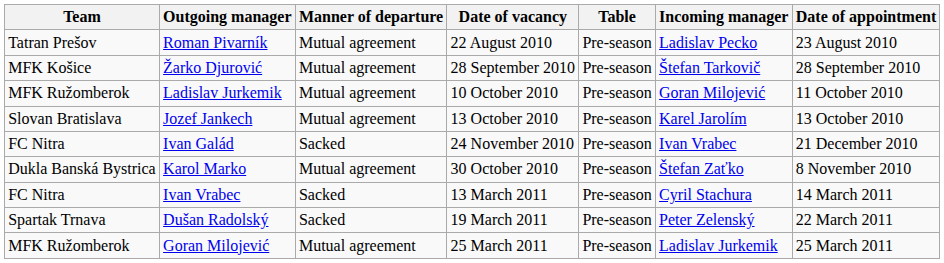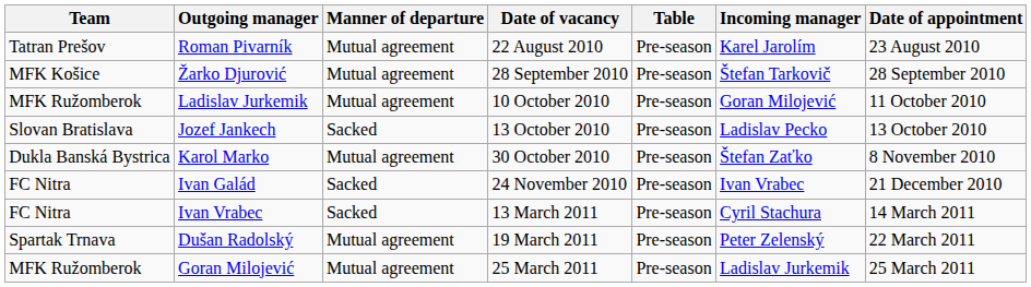Roman Pivarník | Incoming manager: Ladislav Pecko -> Karel Jarolím
Jozef Jankech | Manner of departure: Mutual agreement -> Sacked
Jozef Jankech | Incoming manager: Karel Jarolím -> Ladislav Pecko
rows swapped: Karol Marko <-> Ivan Galád
Dušan Radolský | Manner of departure: Sacked -> Mutual agreement
